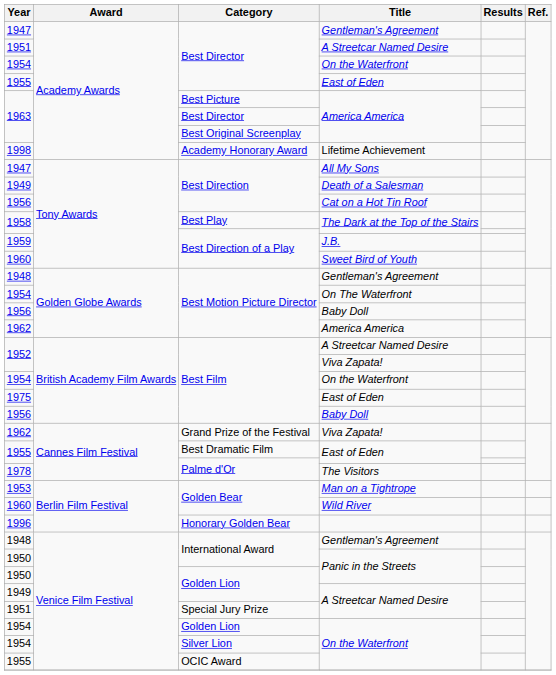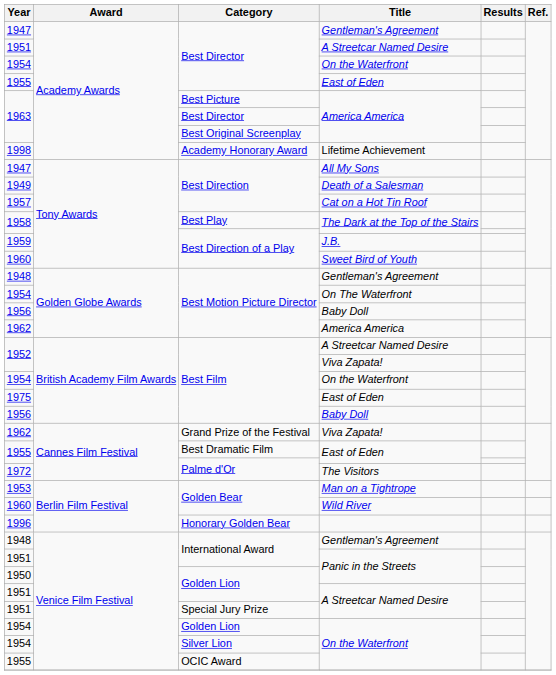Cat on a Hot Tin Roof | Year: 1956 -> 1957
The Visitors | Year: 1978 -> 1972
International Award / Panic in the Streets | Year: 1950 -> 1951
Golden Lion / A Streetcar Named Desire | Year: 1949 -> 1951
